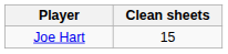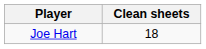Joe Hart | Clean sheets: 15 -> 18
